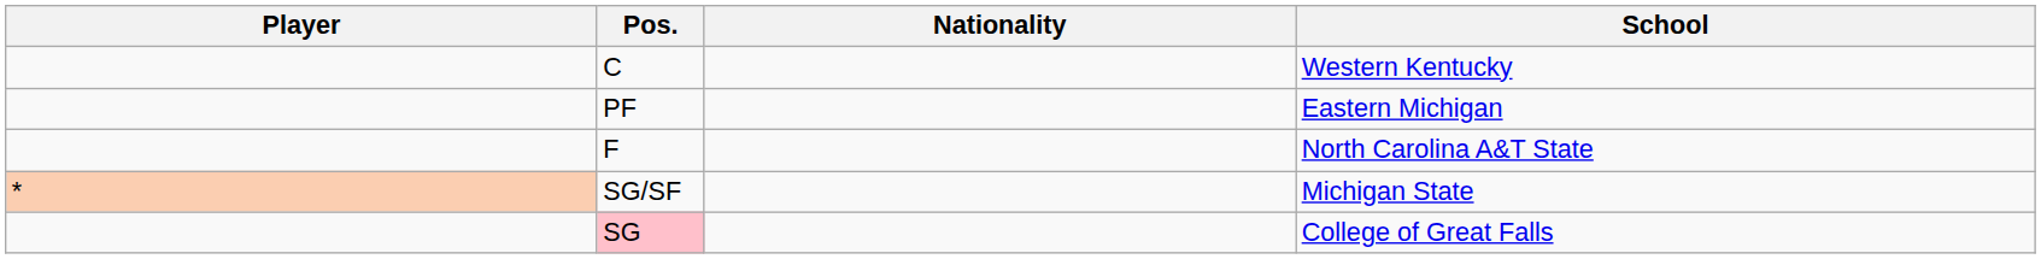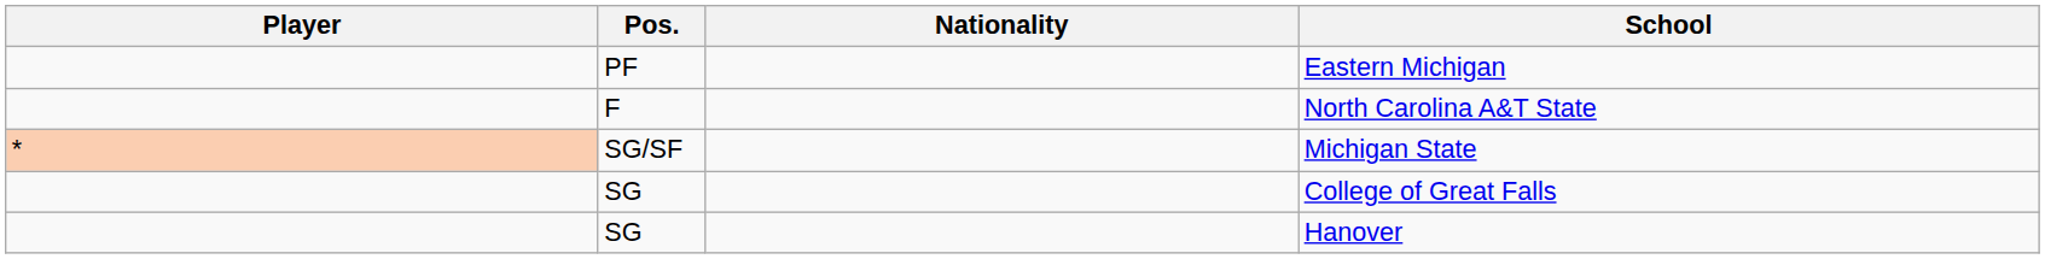- row: C | Western Kentucky
College of Great Falls | Pos.: pink background -> no background
+ row: SG | Hanover
